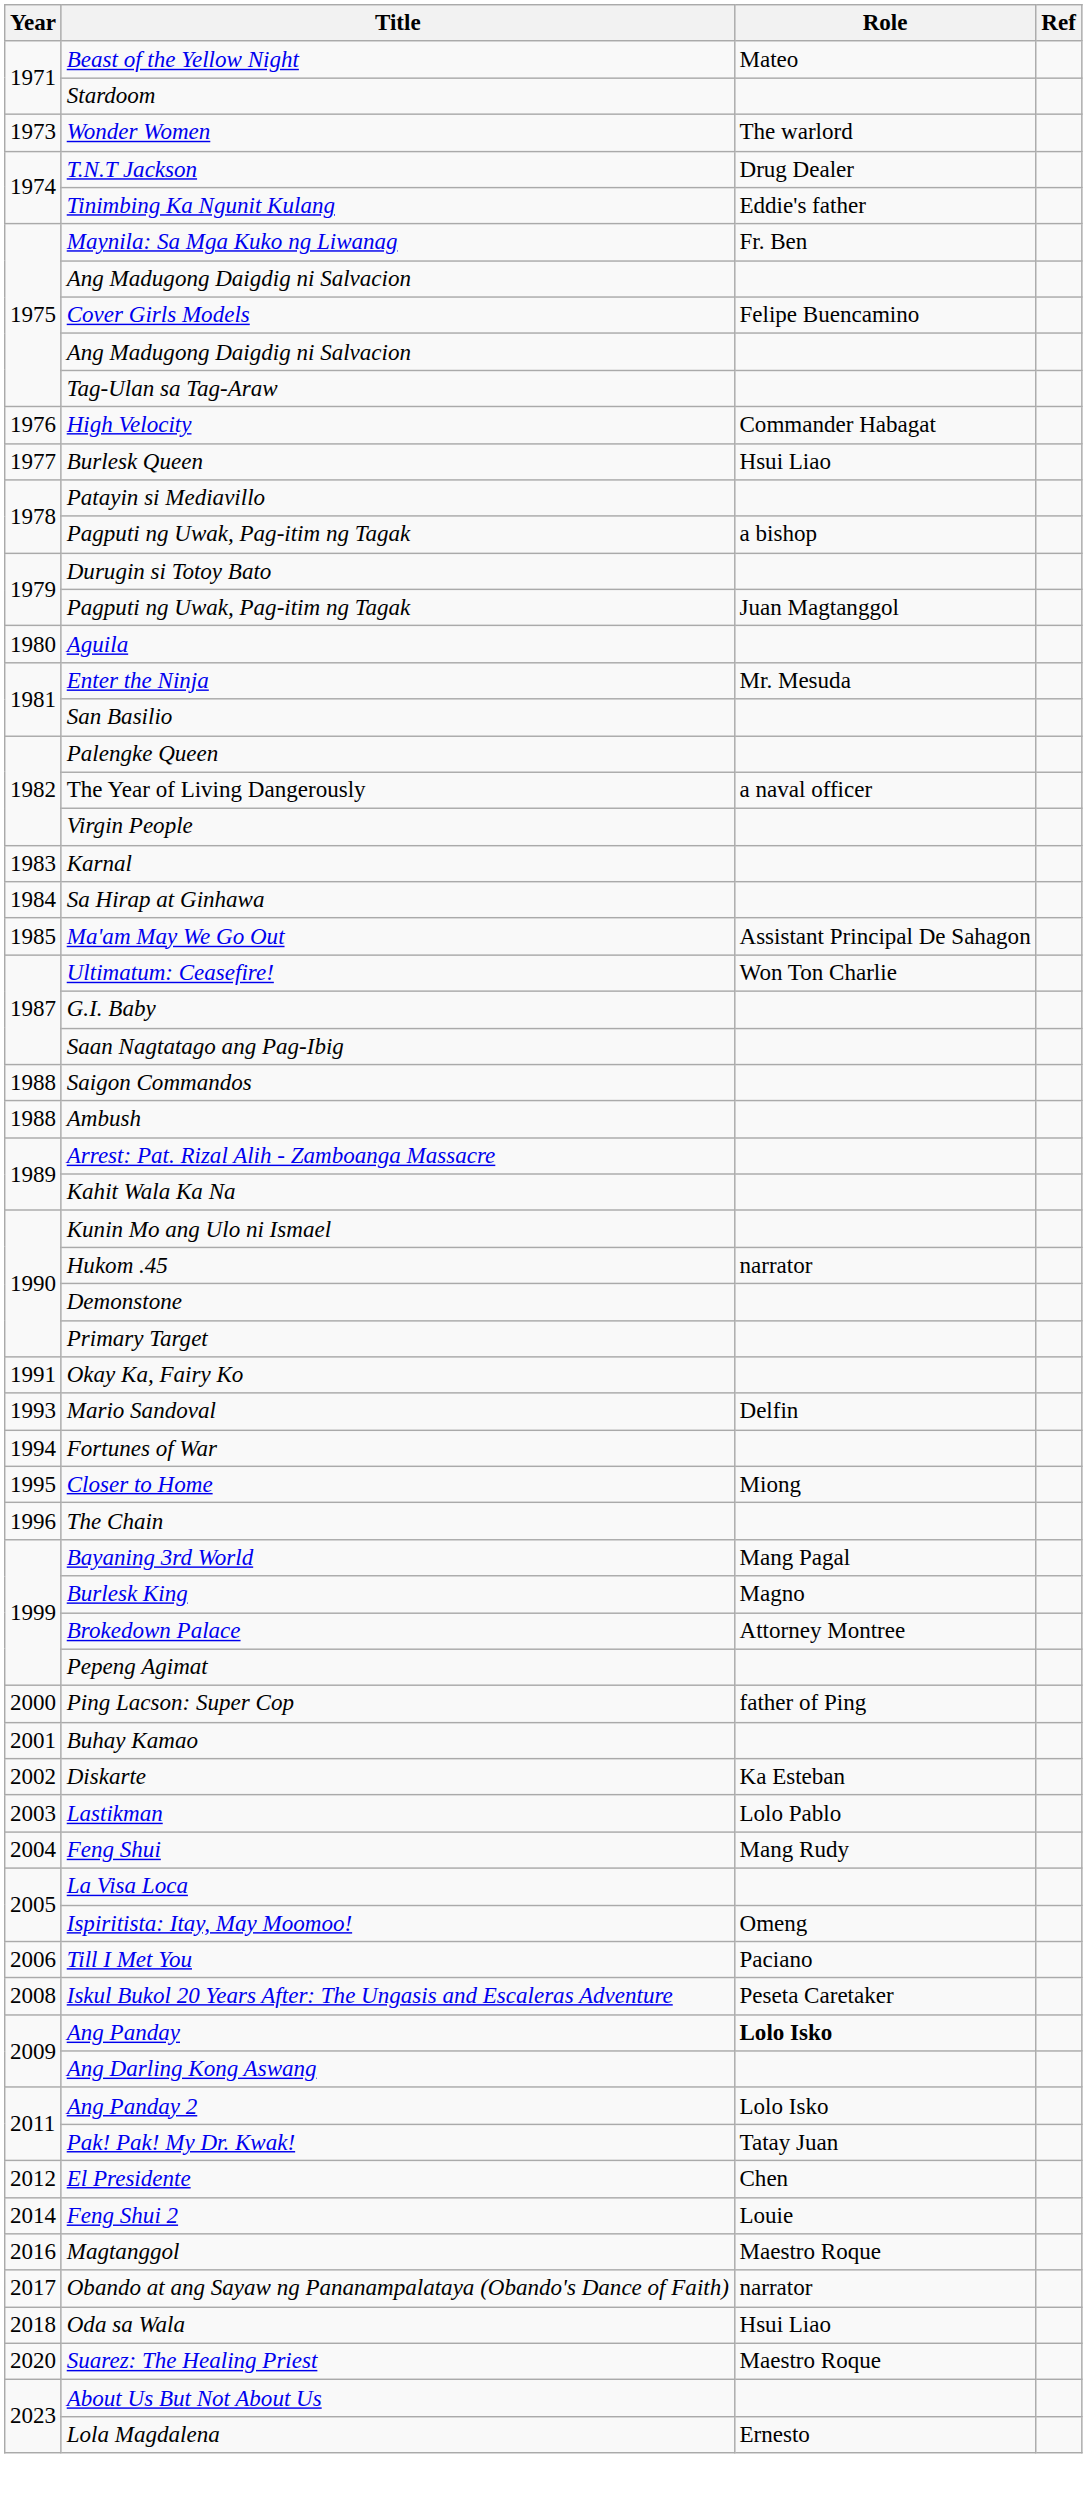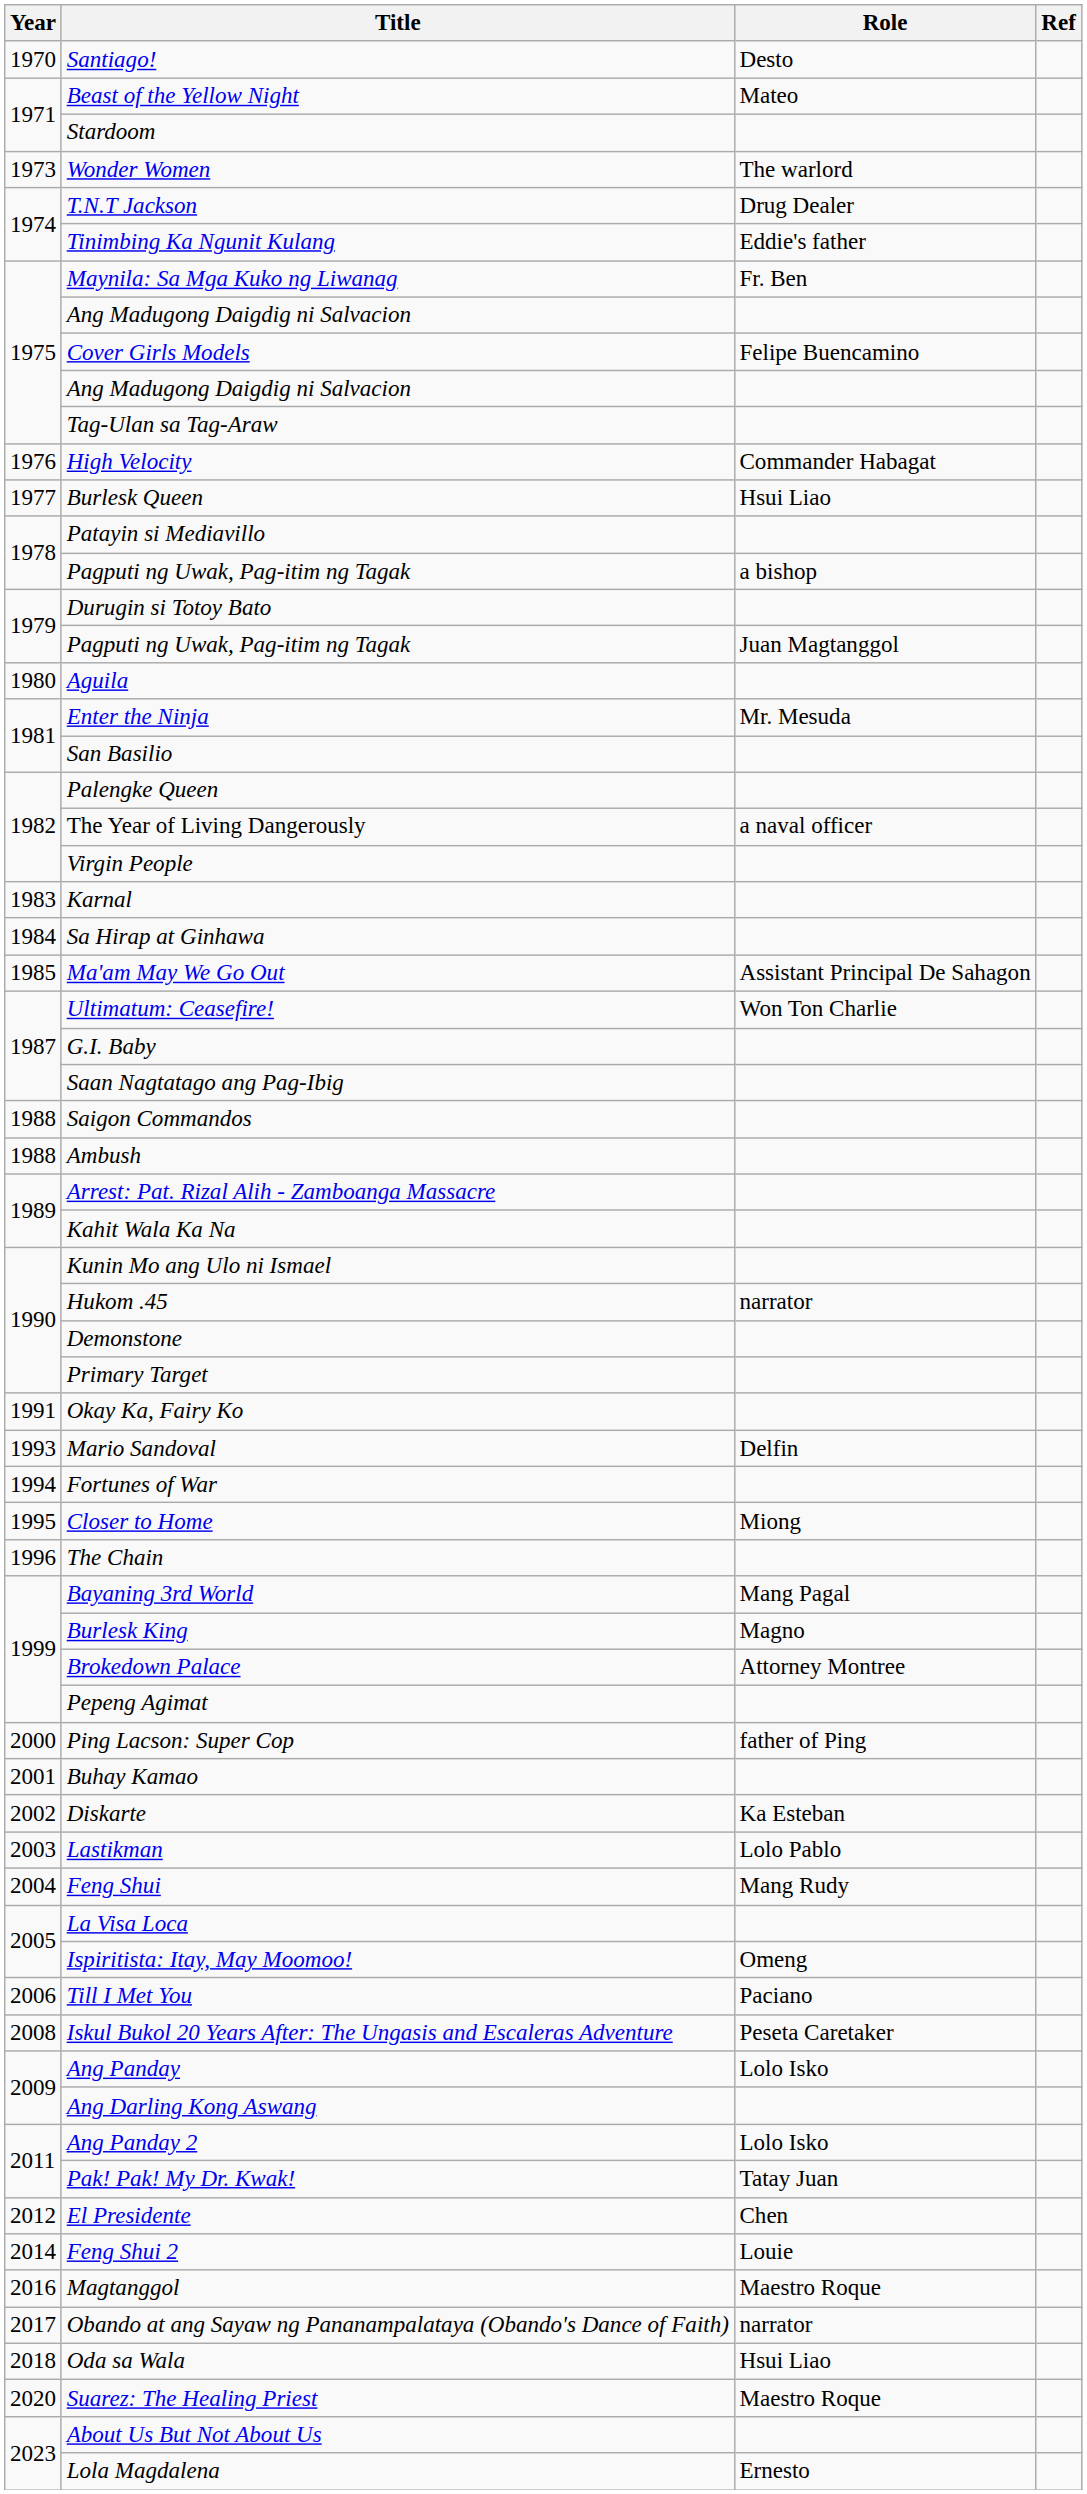+ row: 1970 | Santiago! | Desto
Ang Panday | Role: bold -> normal
